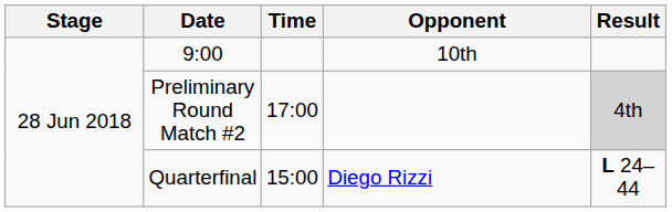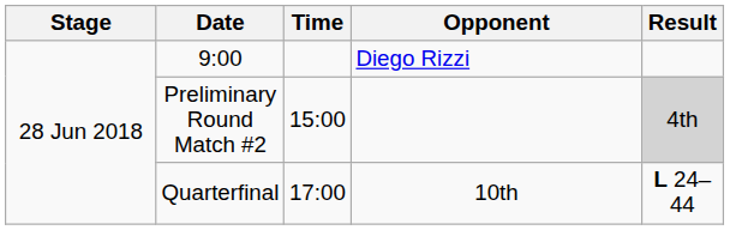9:00 | Opponent: 10th -> Diego Rizzi
Preliminary Round Match #2 | Time: 17:00 -> 15:00
Quarterfinal | Time: 15:00 -> 17:00
Quarterfinal | Opponent: Diego Rizzi -> 10th
